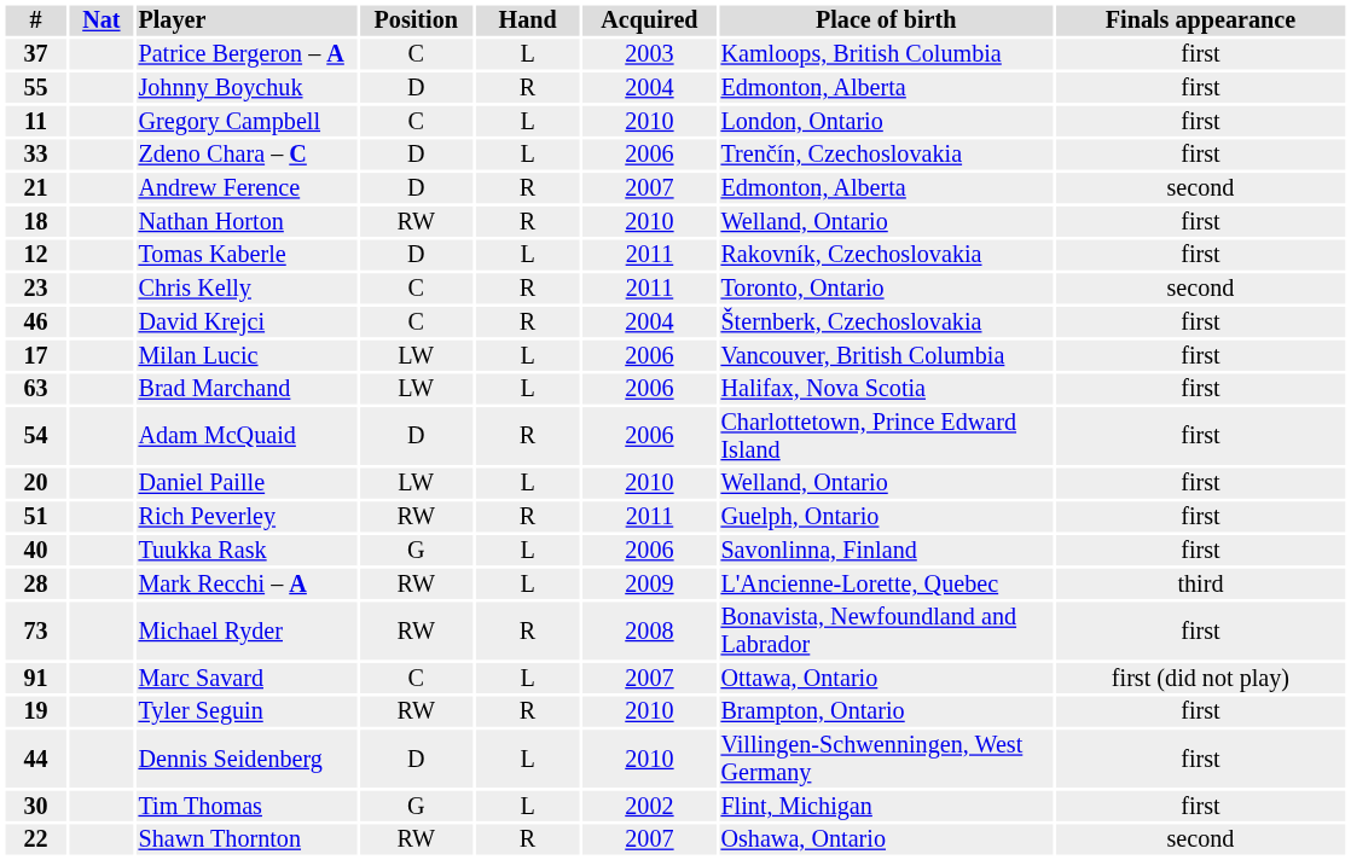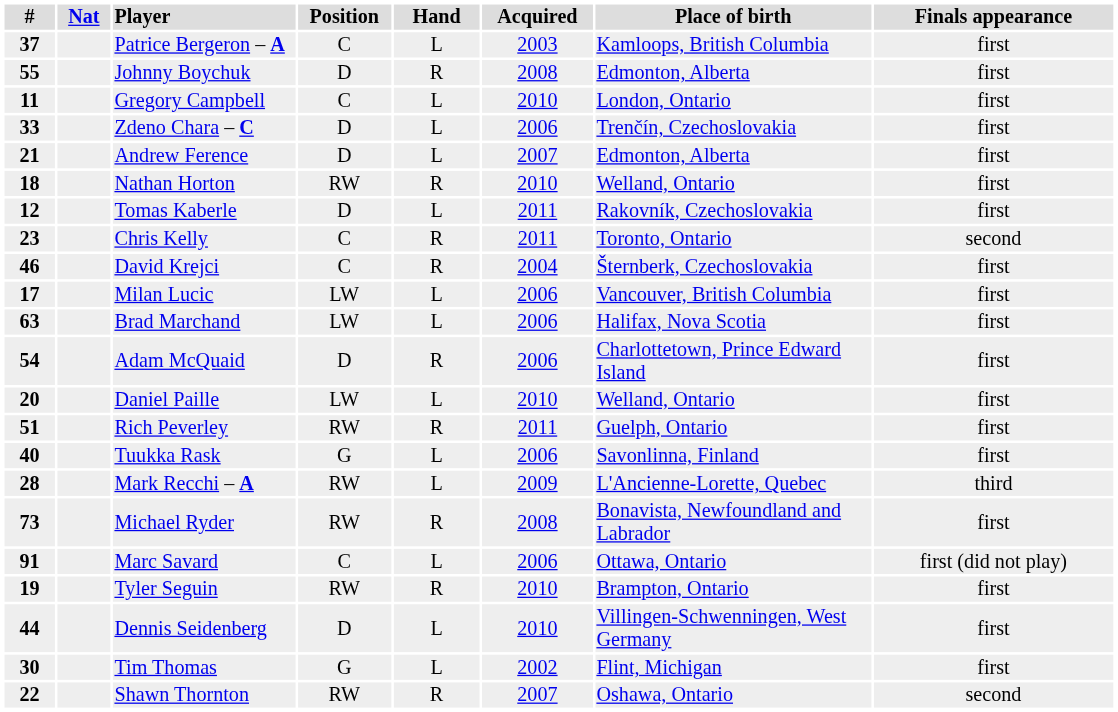Johnny Boychuk | Acquired: 2004 -> 2008
Andrew Ference | Hand: R -> L
Andrew Ference | Finals appearance: second -> first
Marc Savard | Acquired: 2007 -> 2006
